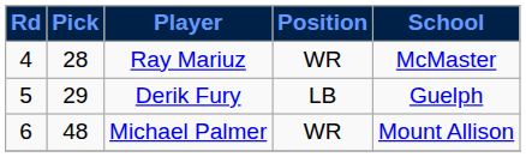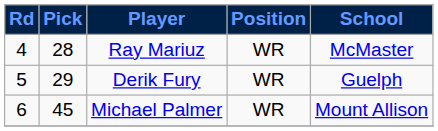Derik Fury | Position: LB -> WR
Michael Palmer | Pick: 48 -> 45
